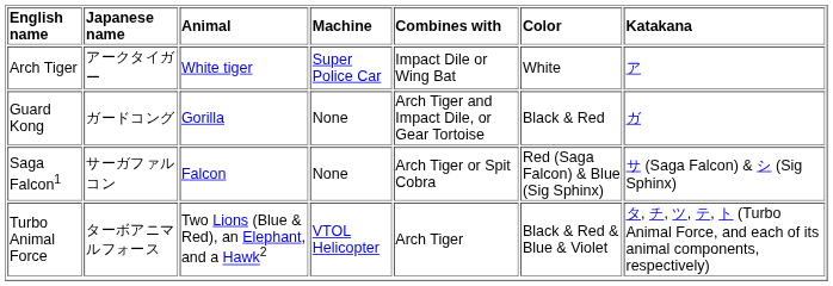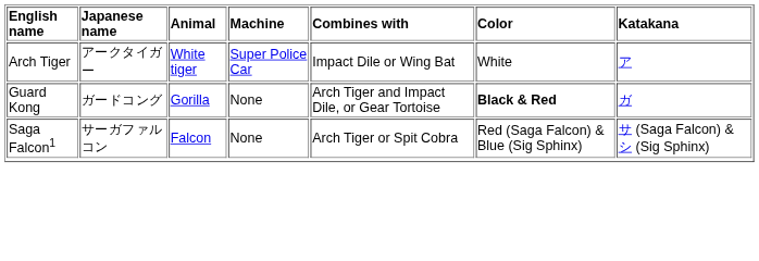Guard Kong | Color: normal -> bold
- row: Turbo Animal Force | ターボアニマルフォース | Two Lions (Blue & Red), an Elephant, and a Hawk2 | VTOL Helicopter | Arch Tiger | Black & Red & Blue & Violet | タ, チ, ツ, テ, ト (Turbo Animal Force, and each of its animal components, respectively)
